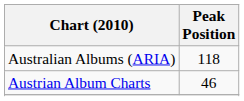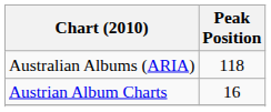Austrian Album Charts | Peak Position: 46 -> 16
